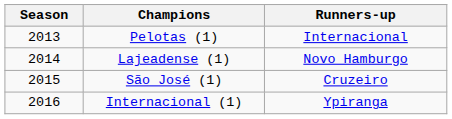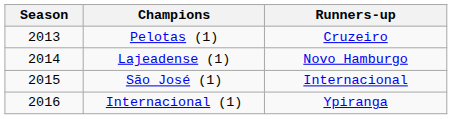Pelotas (1) | Runners-up: Internacional -> Cruzeiro
São José (1) | Runners-up: Cruzeiro -> Internacional
